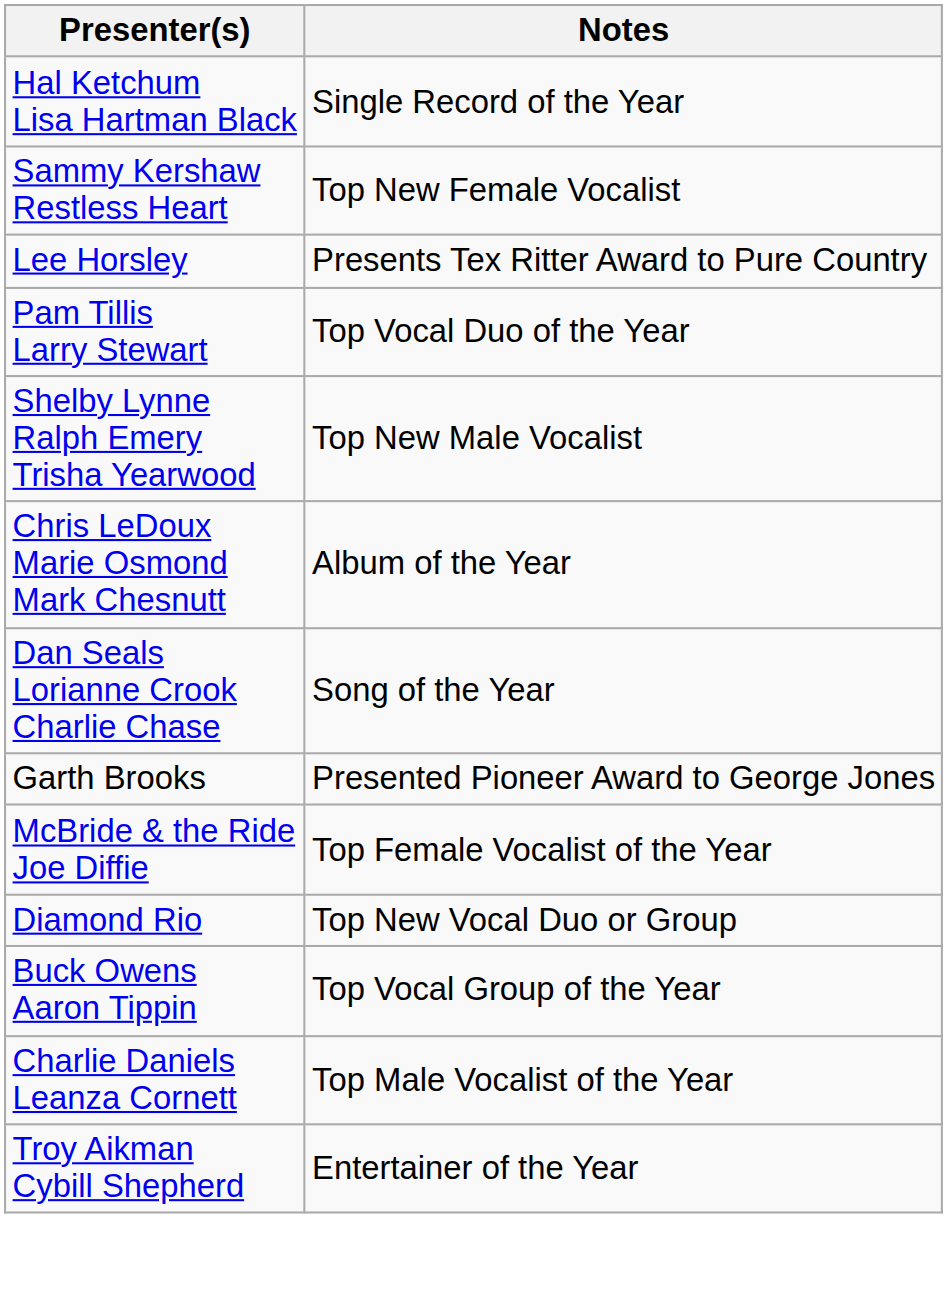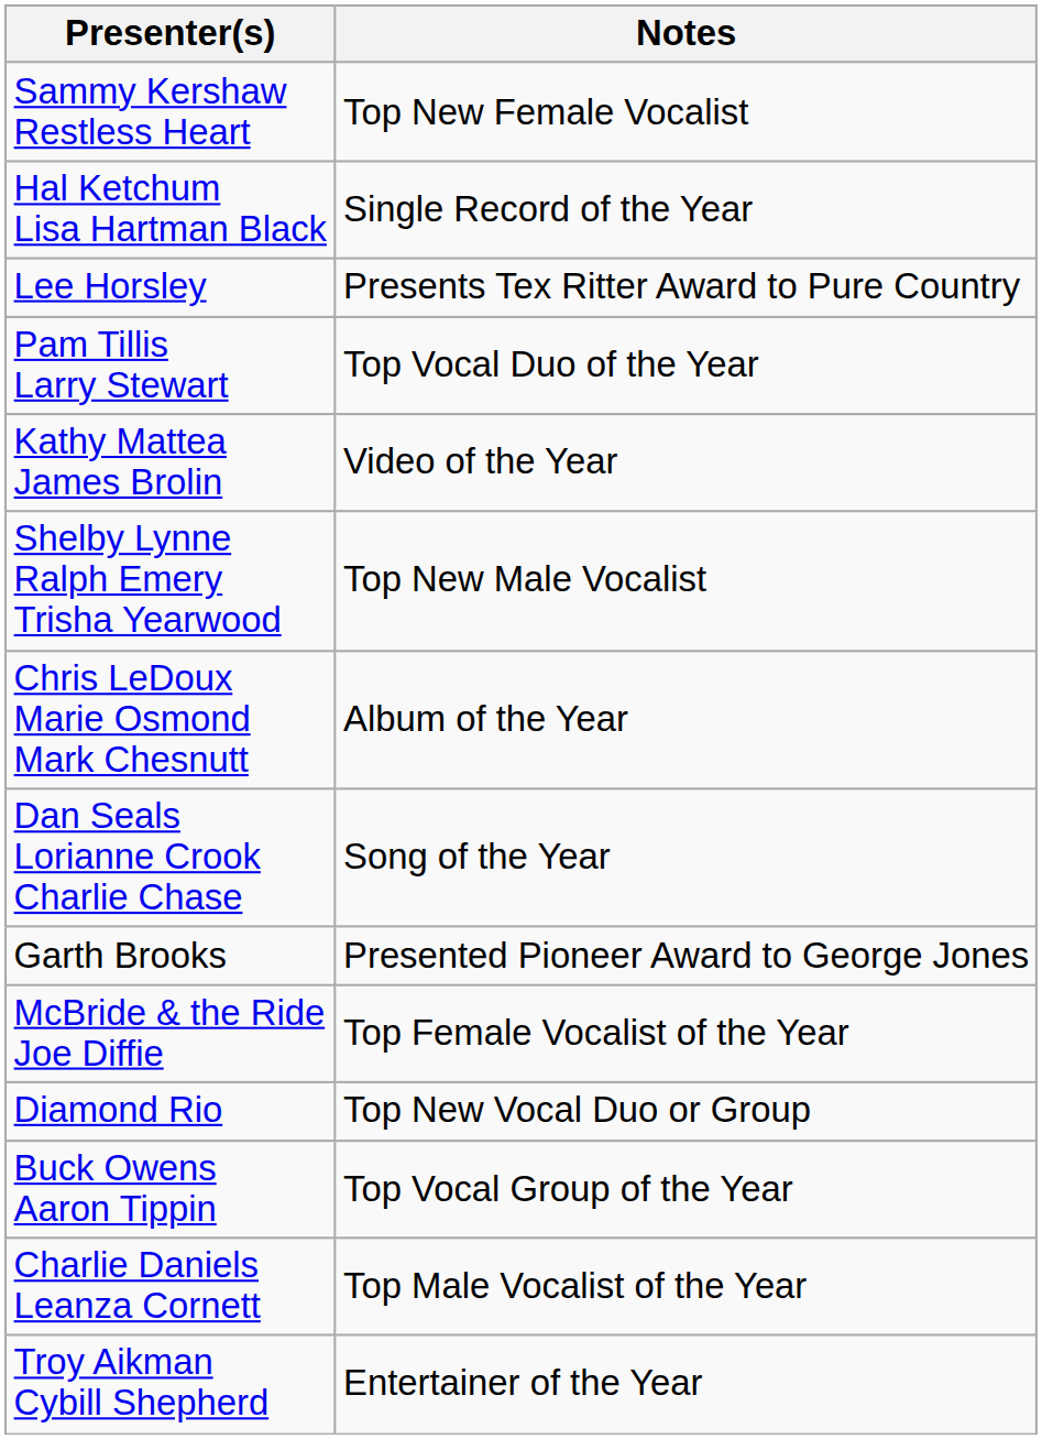rows swapped: Hal Ketchum Lisa Hartman Black <-> Sammy Kershaw Restless Heart
+ row: Kathy Mattea James Brolin | Video of the Year
